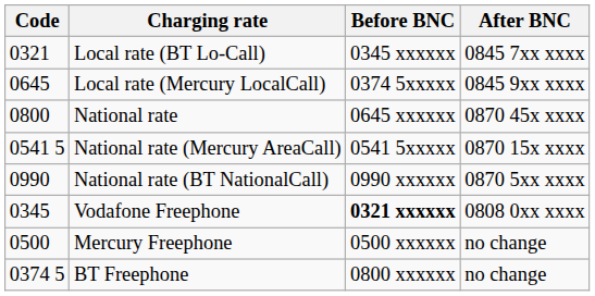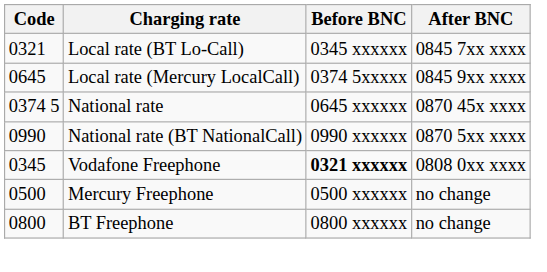National rate | Code: 0800 -> 0374 5
- row: 0541 5 | National rate (Mercury AreaCall) | 0541 5xxxxx | 0870 15x xxxx
BT Freephone | Code: 0374 5 -> 0800
